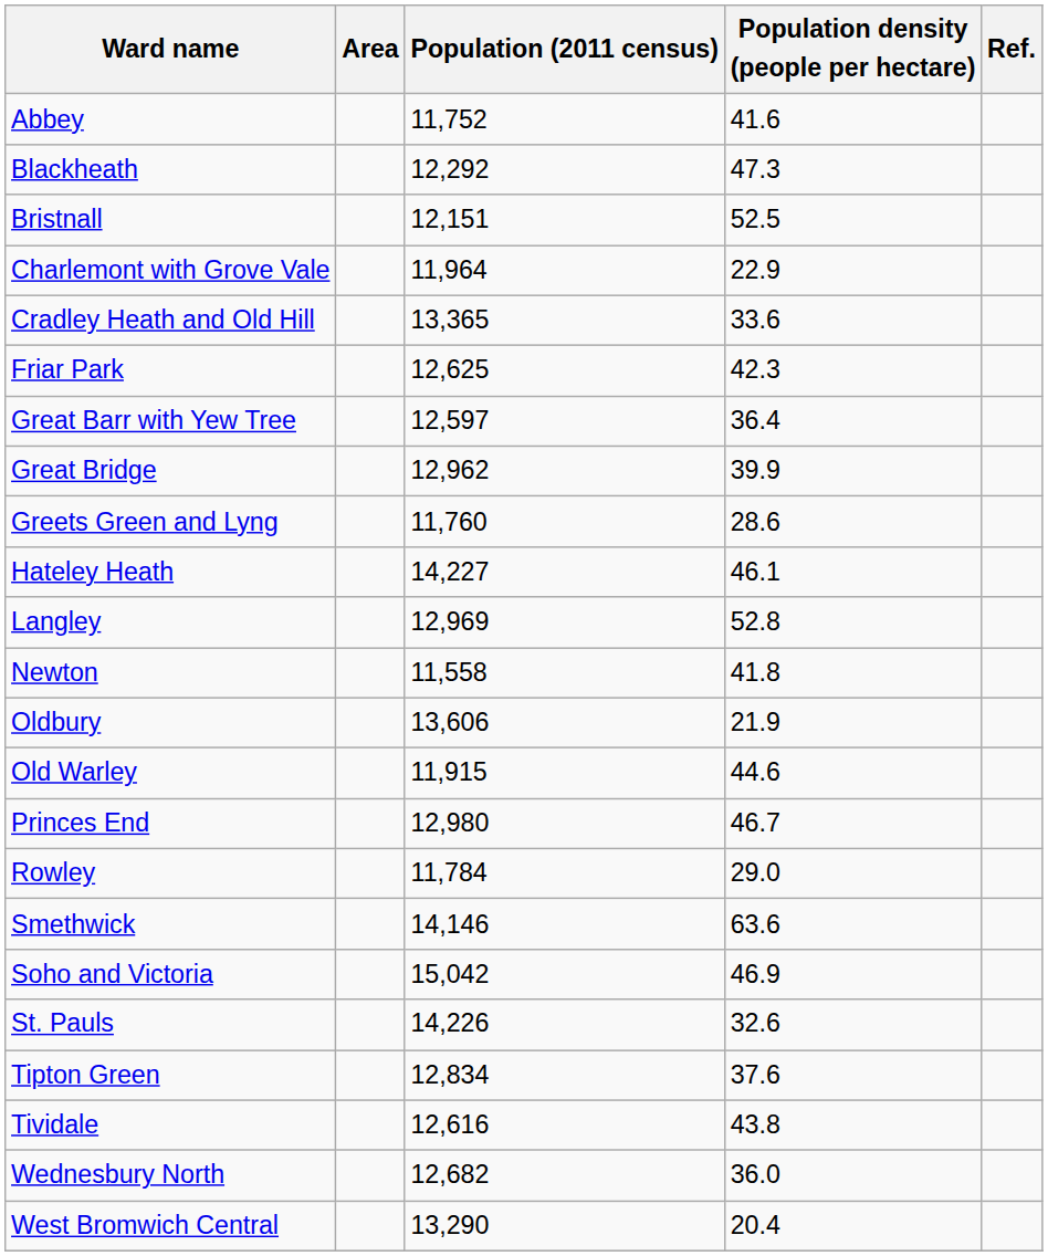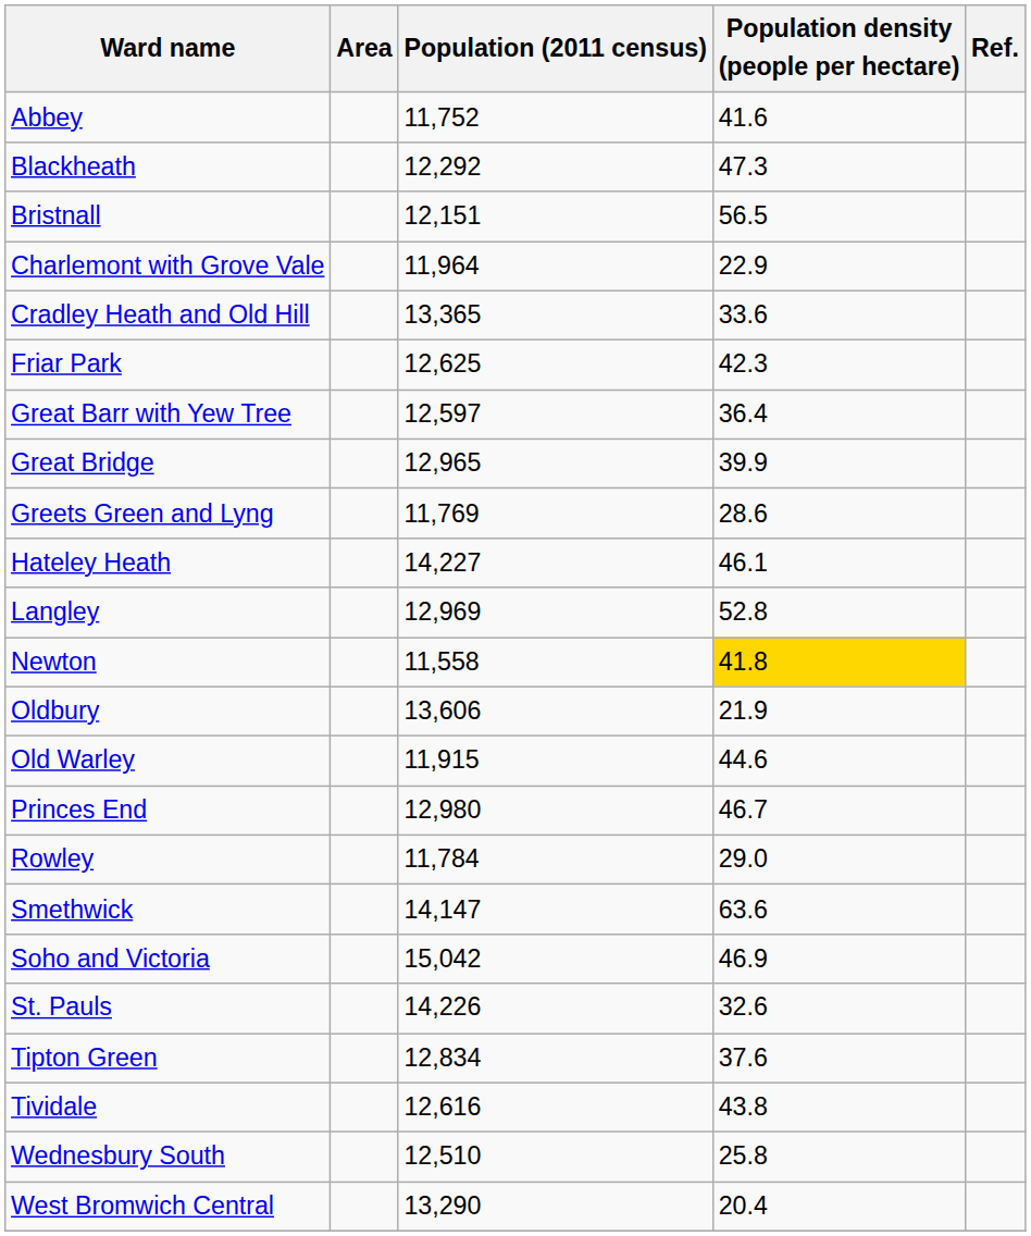Bristnall | Population density (people per hectare): 52.5 -> 56.5
Great Bridge | Population (2011 census): 12,962 -> 12,965
Greets Green and Lyng | Population (2011 census): 11,760 -> 11,769
Newton | Population density (people per hectare): no background -> gold background
Smethwick | Population (2011 census): 14,146 -> 14,147
- row: Wednesbury North | 12,682 | 36.0
+ row: Wednesbury South | 12,510 | 25.8
